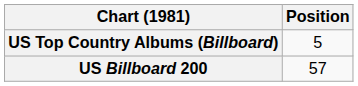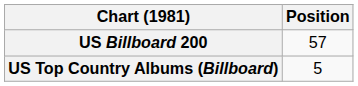rows swapped: US Billboard 200 <-> US Top Country Albums (Billboard)
